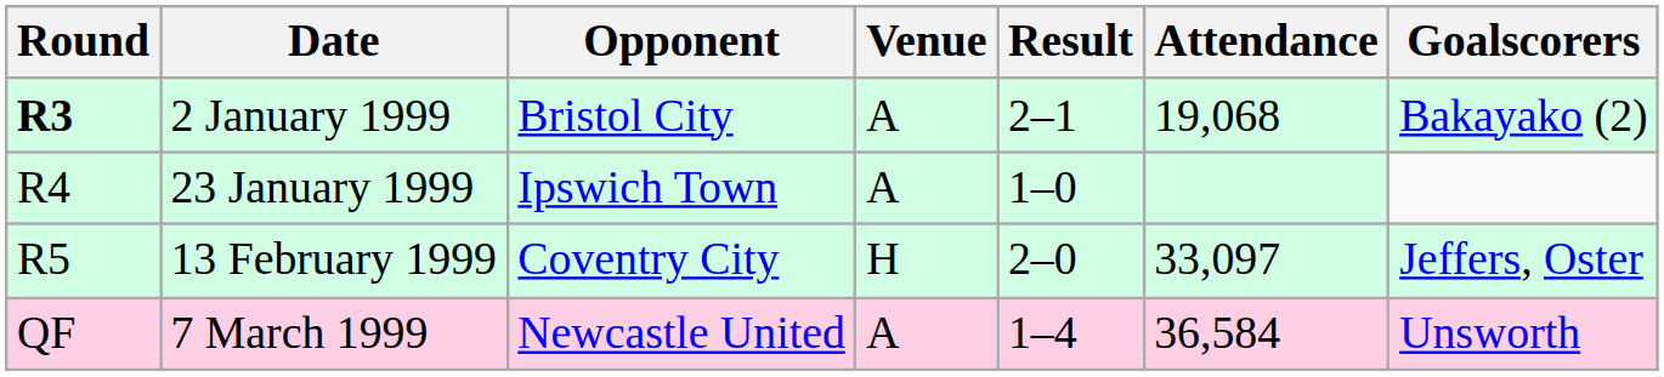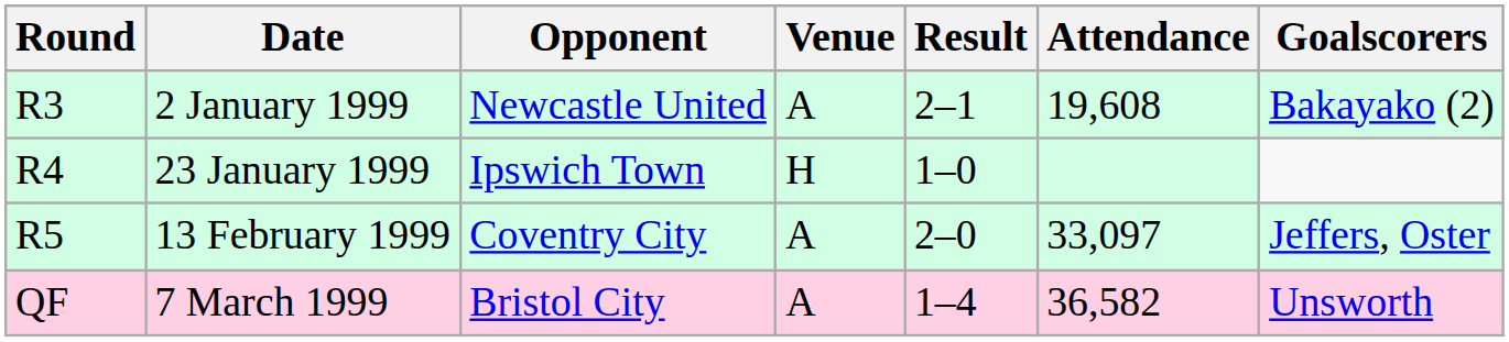2 January 1999 | Round: bold -> normal
2 January 1999 | Opponent: Bristol City -> Newcastle United
2 January 1999 | Attendance: 19,068 -> 19,608
23 January 1999 | Venue: A -> H
13 February 1999 | Venue: H -> A
7 March 1999 | Opponent: Newcastle United -> Bristol City
7 March 1999 | Attendance: 36,584 -> 36,582
